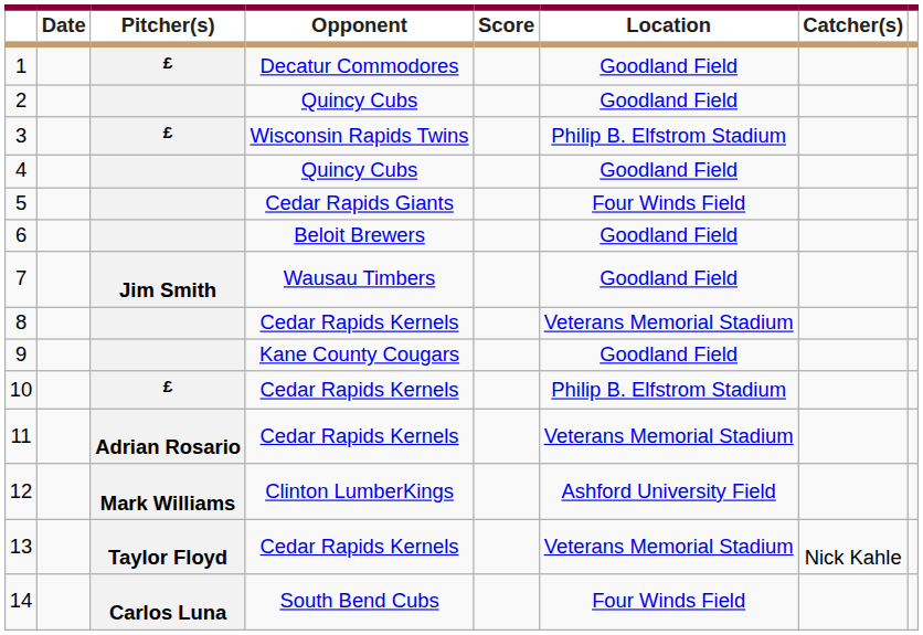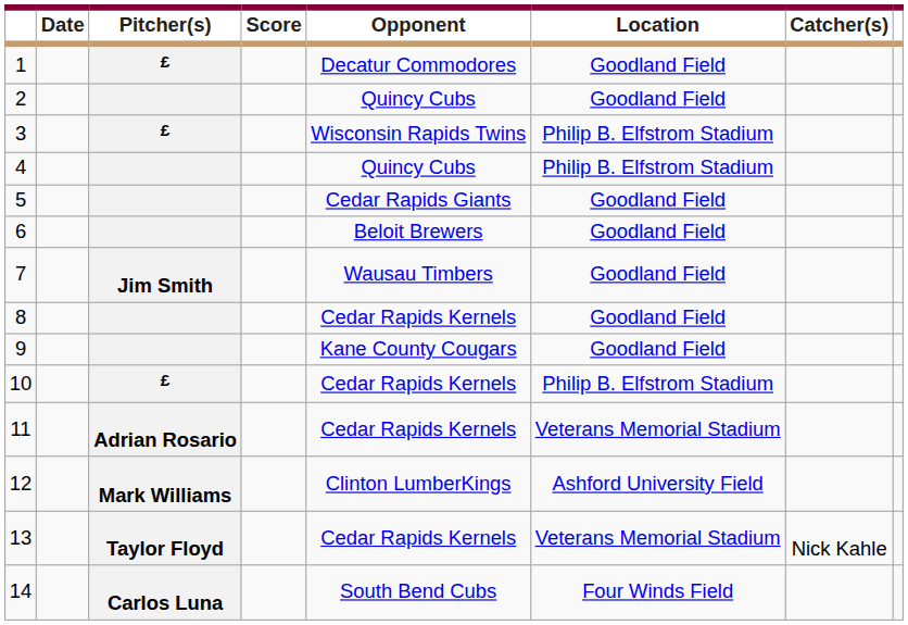columns swapped: Score <-> Opponent
4 | Location: Goodland Field -> Philip B. Elfstrom Stadium
5 | Location: Four Winds Field -> Goodland Field
8 | Location: Veterans Memorial Stadium -> Goodland Field
